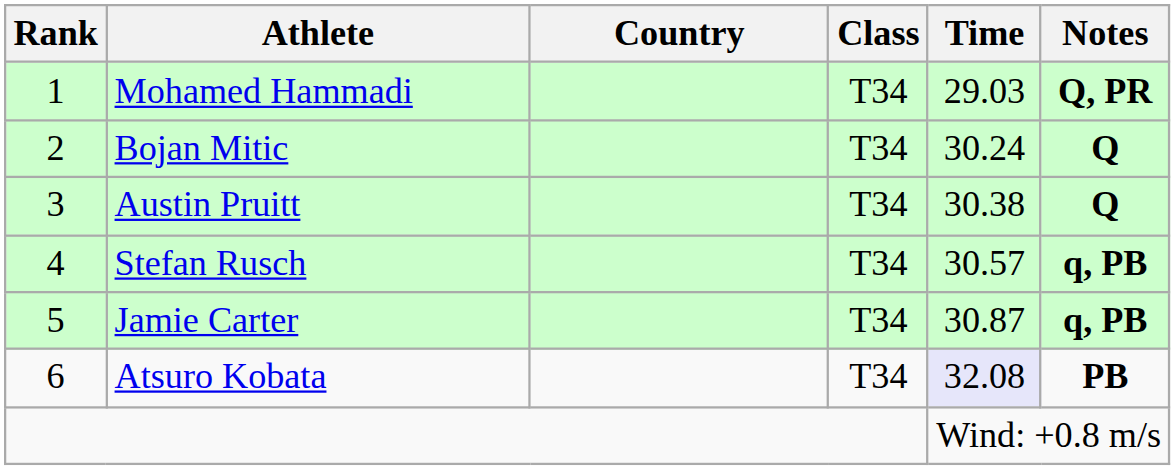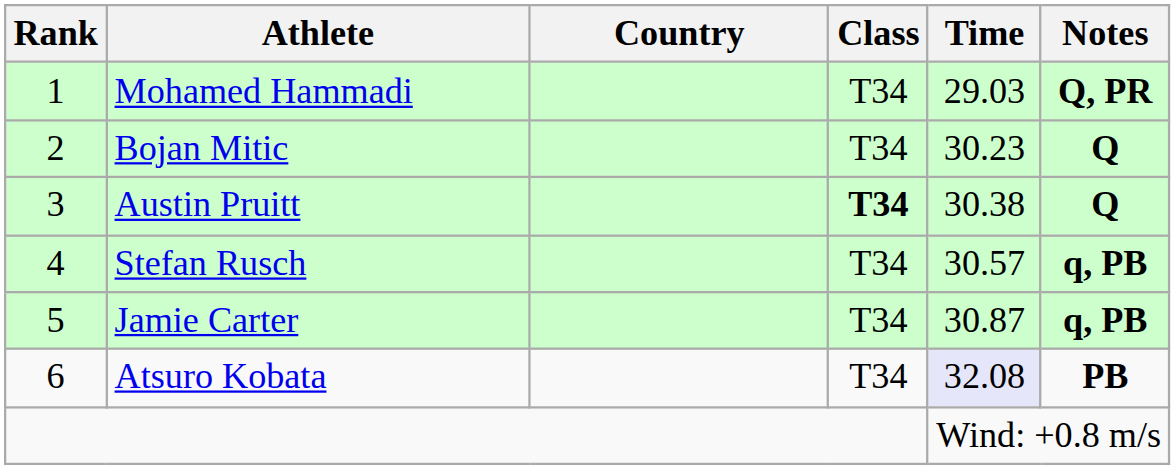Bojan Mitic | Time: 30.24 -> 30.23
Austin Pruitt | Class: normal -> bold
